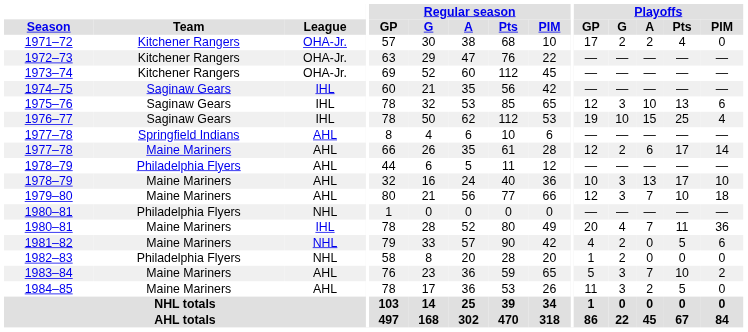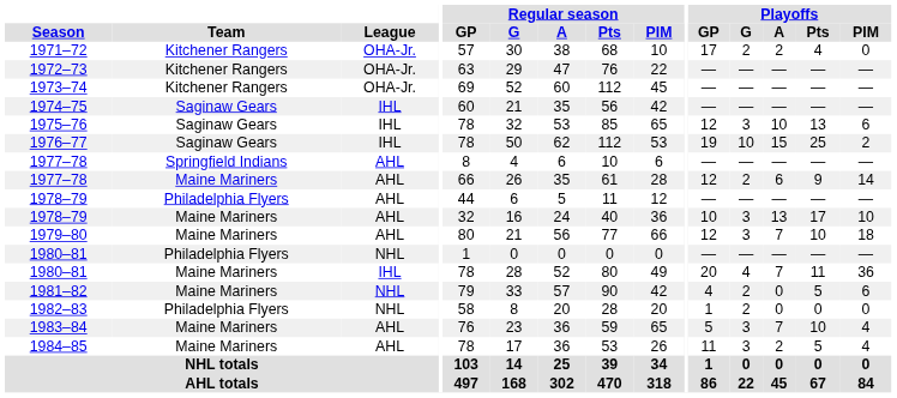1976–77 | Playoffs / PIM: 4 -> 2
1977–78 / Maine Mariners | Playoffs / Pts: 17 -> 9
1983–84 | Playoffs / PIM: 2 -> 4
1984–85 | Playoffs / PIM: 0 -> 4
